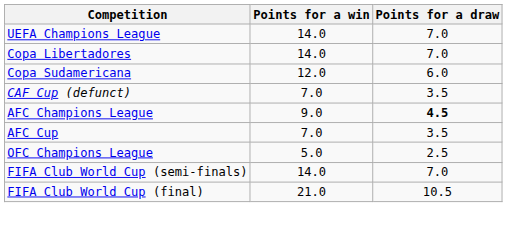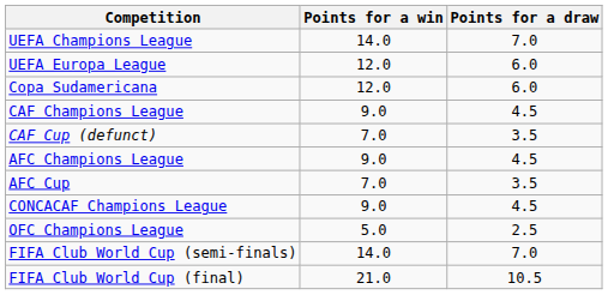+ row: UEFA Europa League | 12.0 | 6.0
- row: Copa Libertadores | 14.0 | 7.0
+ row: CAF Champions League | 9.0 | 4.5
AFC Champions League | Points for a draw: bold -> normal
+ row: CONCACAF Champions League | 9.0 | 4.5
